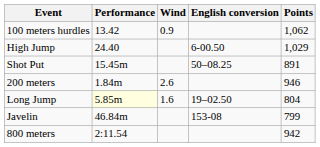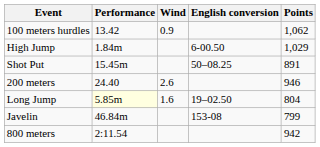High Jump | Performance: 24.40 -> 1.84m
200 meters | Performance: 1.84m -> 24.40
